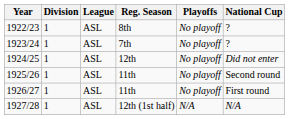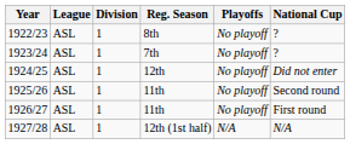columns swapped: Division <-> League
